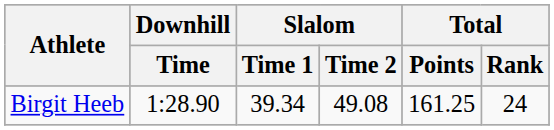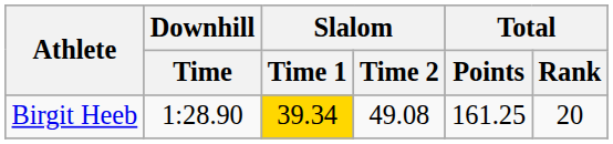Birgit Heeb | Slalom / Time 1: no background -> gold background
Birgit Heeb | Total / Rank: 24 -> 20
